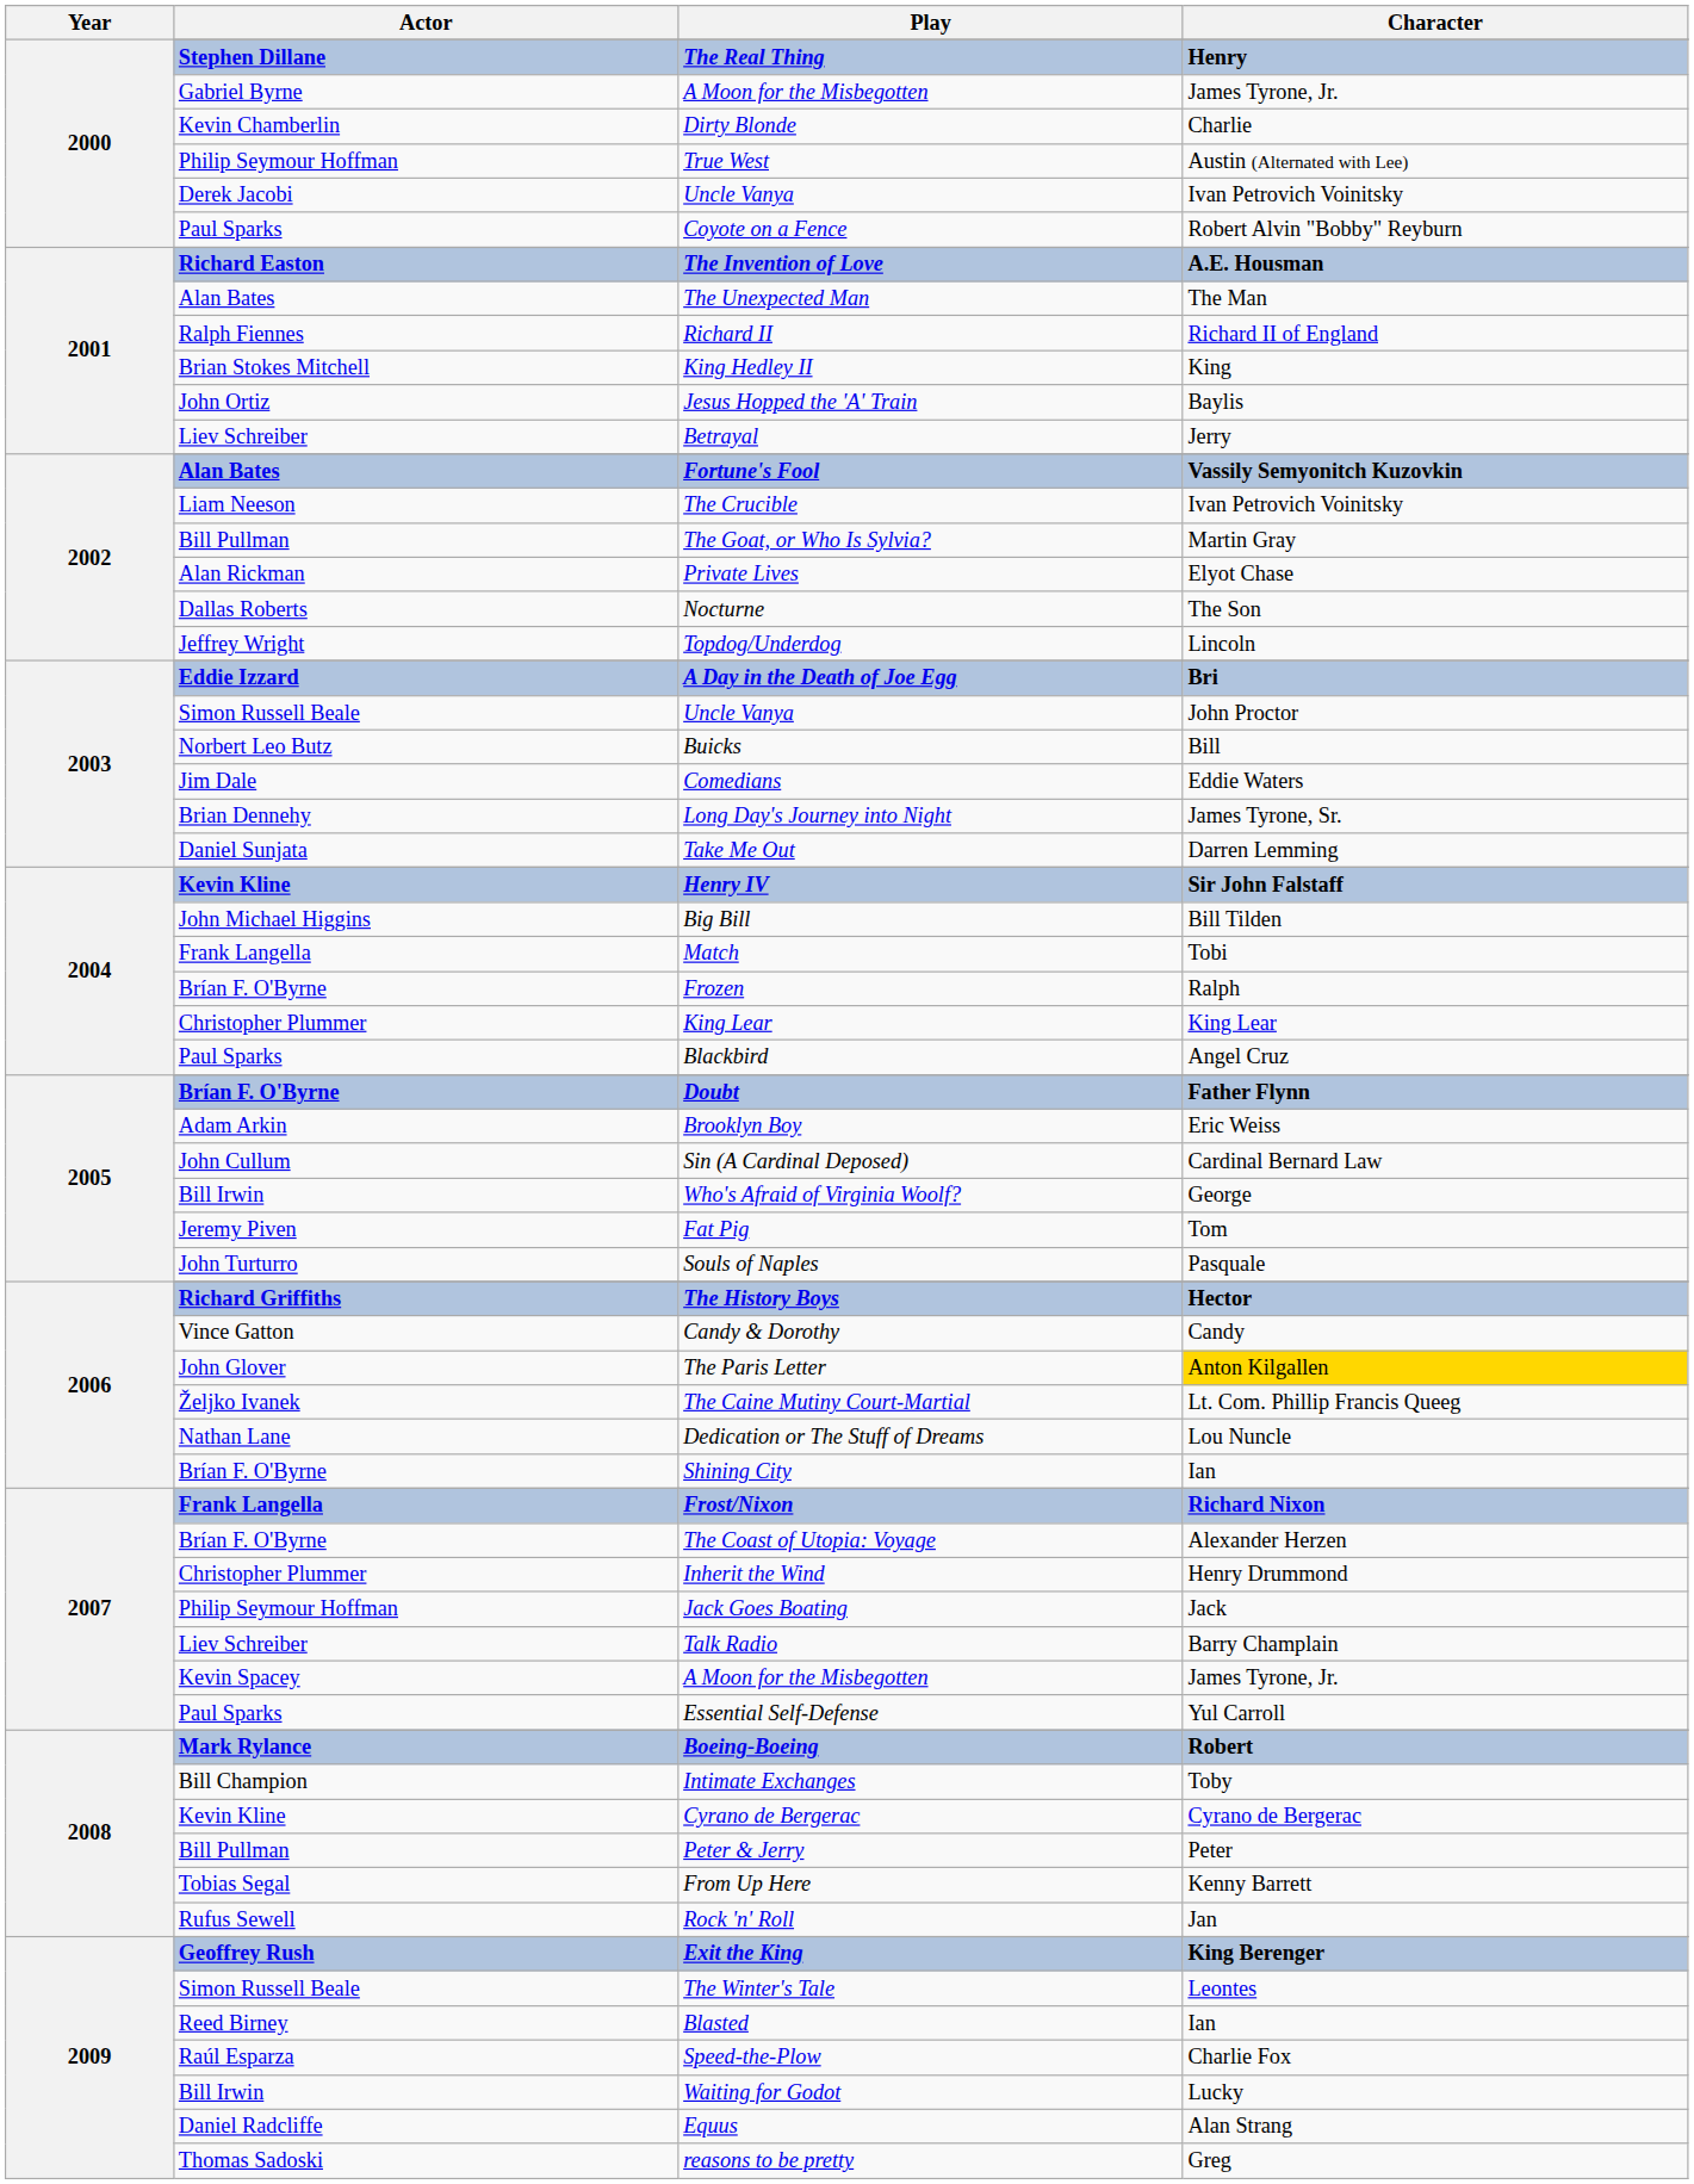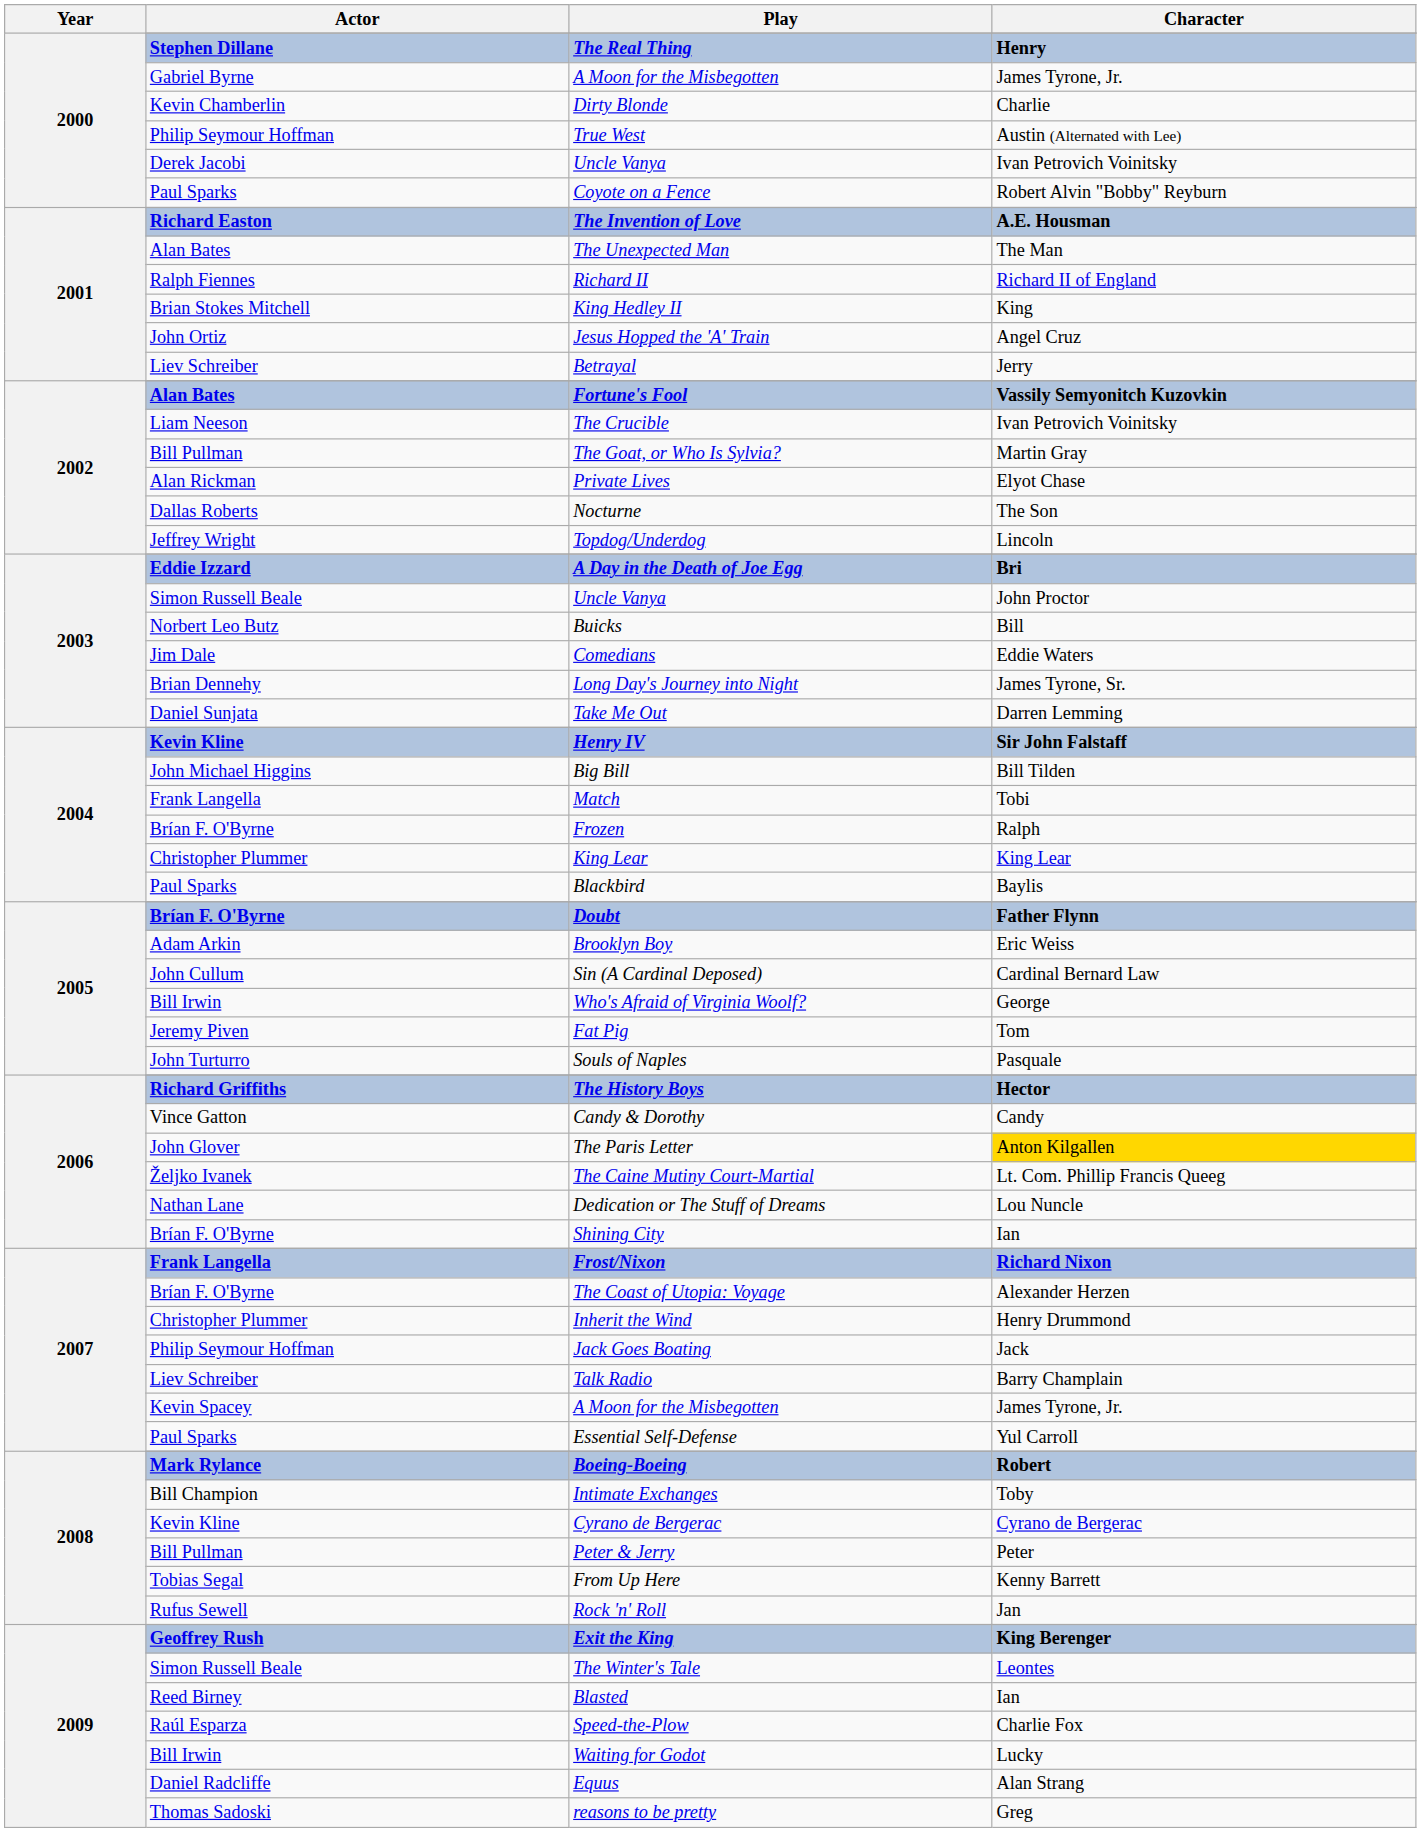Jesus Hopped the 'A' Train | Character: Baylis -> Angel Cruz
Blackbird | Character: Angel Cruz -> Baylis
